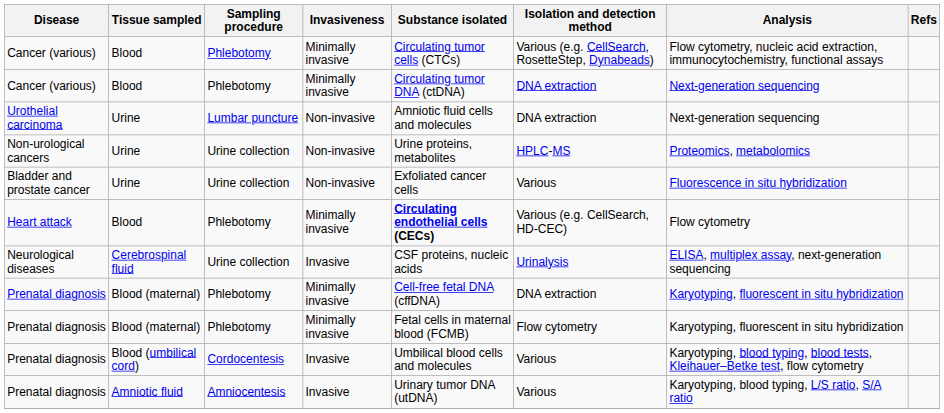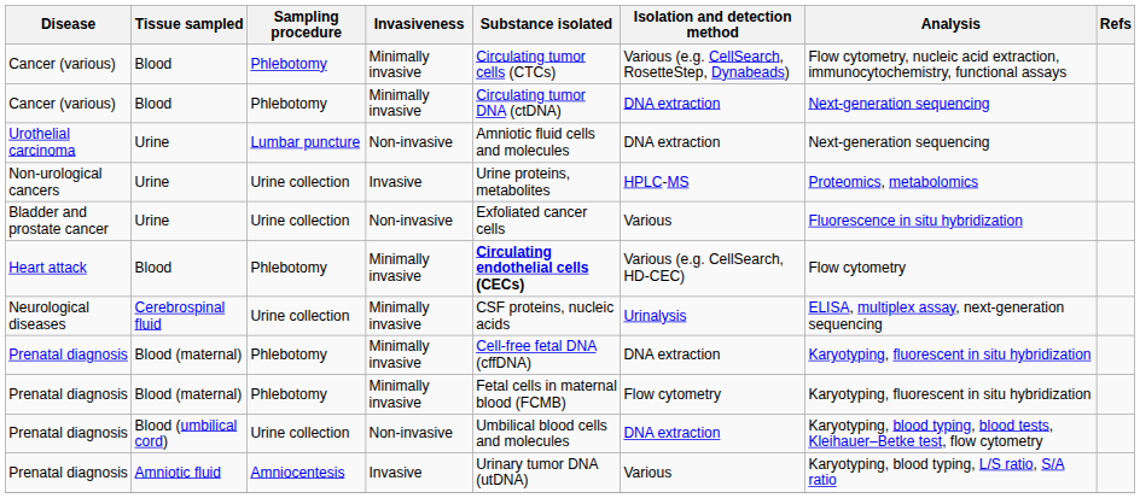Non-urological cancers | Invasiveness: Non-invasive -> Invasive
Neurological diseases | Invasiveness: Invasive -> Minimally invasive
Prenatal diagnosis / Blood (umbilical cord) | Sampling procedure: Cordocentesis -> Urine collection
Prenatal diagnosis / Blood (umbilical cord) | Invasiveness: Invasive -> Non-invasive
Prenatal diagnosis / Blood (umbilical cord) | Isolation and detection method: Various -> DNA extraction
